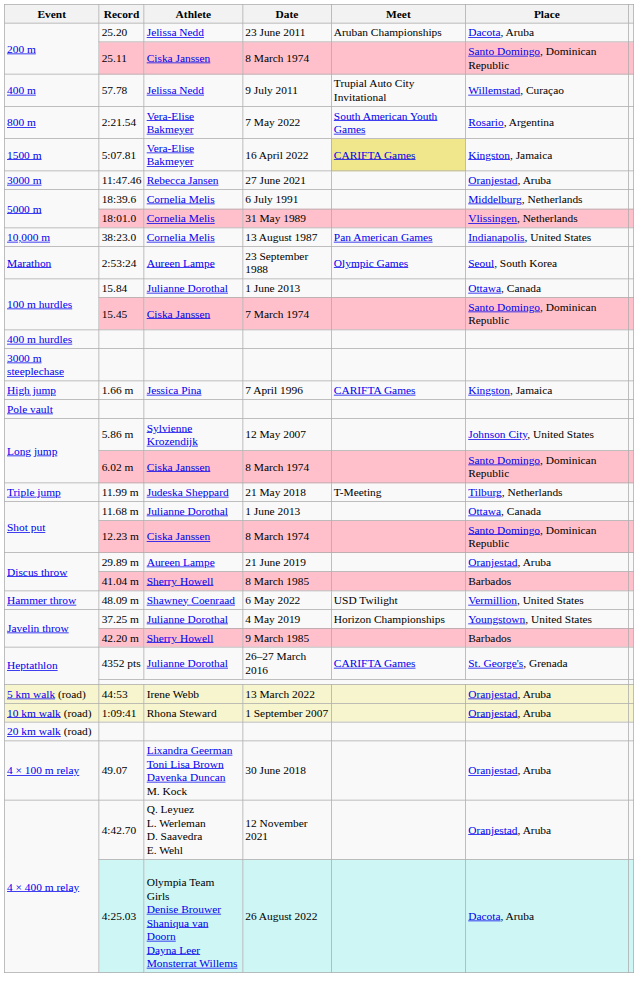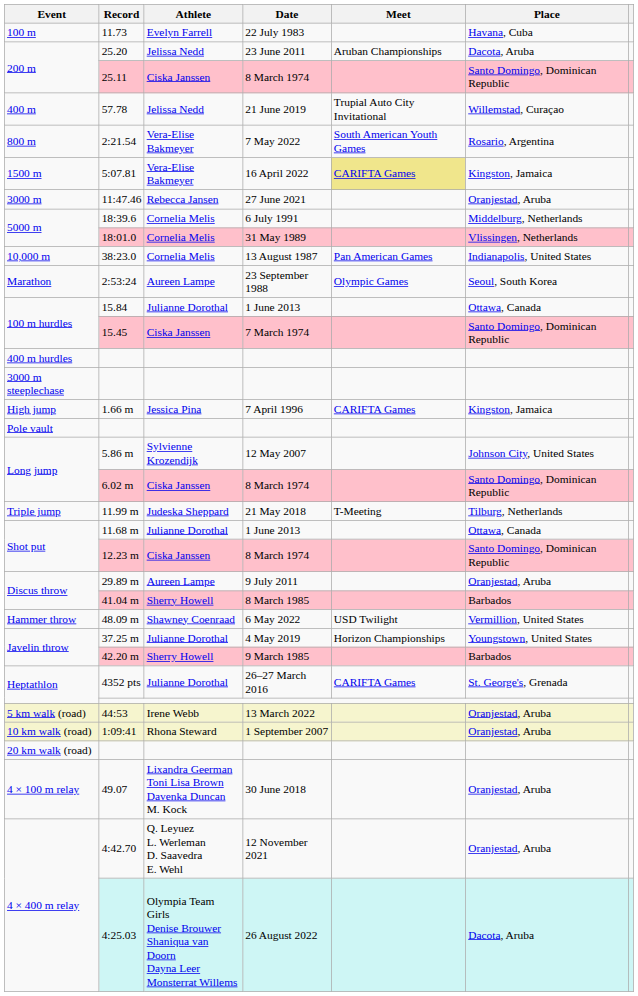+ row: 100 m | 11.73 | Evelyn Farrell | 22 July 1983 | Havana, Cuba
57.78 | Date: 9 July 2011 -> 21 June 2019
29.89 m | Date: 21 June 2019 -> 9 July 2011
